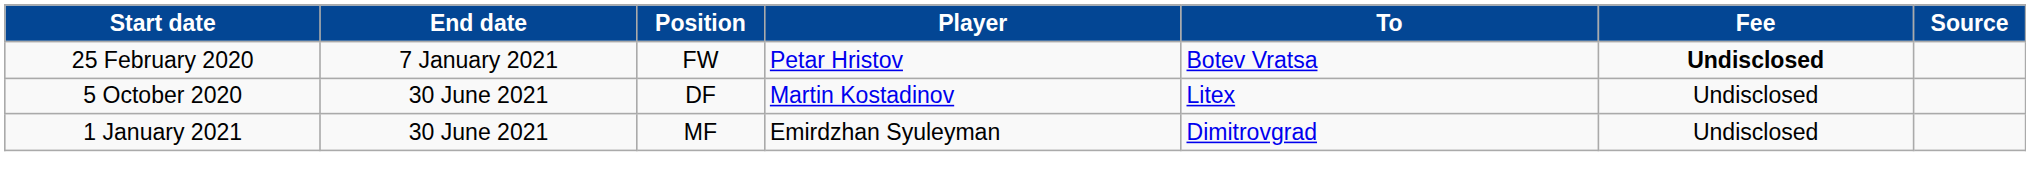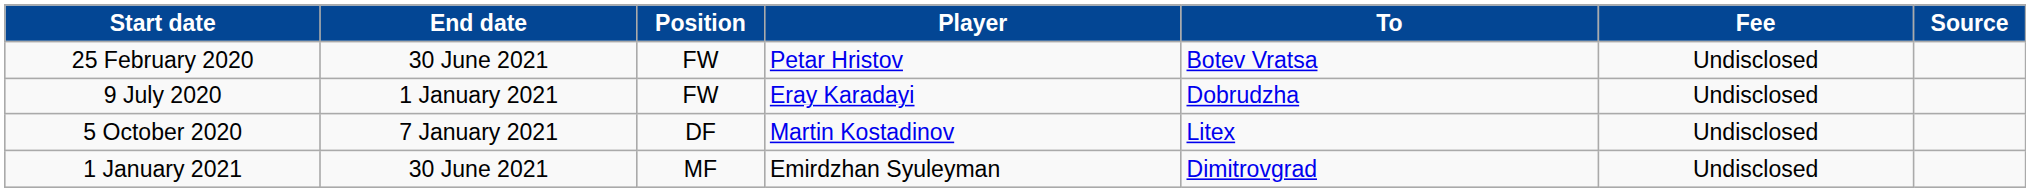25 February 2020 | End date: 7 January 2021 -> 30 June 2021
25 February 2020 | Fee: bold -> normal
+ row: 9 July 2020 | 1 January 2021 | FW | Eray Karadayi | Dobrudzha | Undisclosed
5 October 2020 | End date: 30 June 2021 -> 7 January 2021
